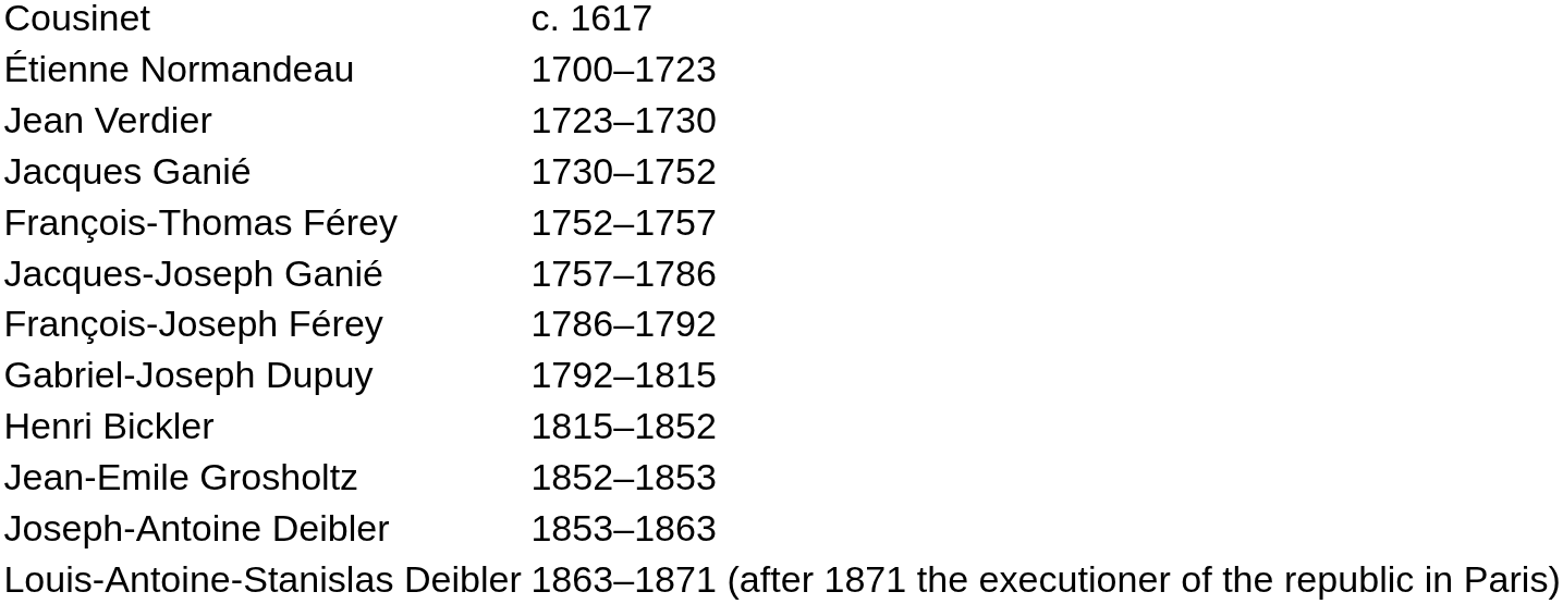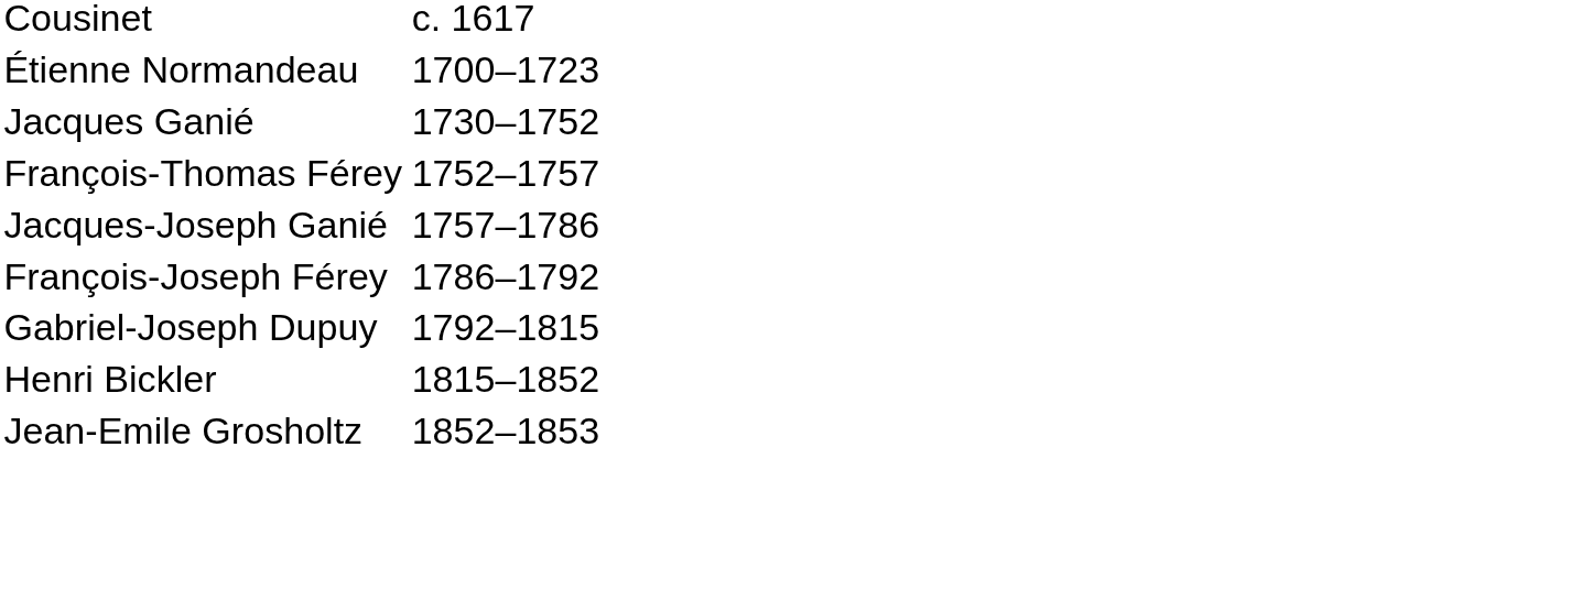- row: Jean Verdier | 1723–1730
- row: Joseph-Antoine Deibler | 1853–1863
- row: Louis-Antoine-Stanislas Deibler | 1863–1871 (after 1871 the executioner of the republic in Paris)
